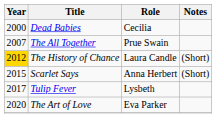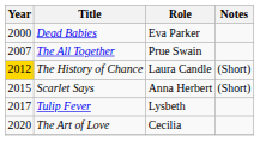Dead Babies | Role: Cecilia -> Eva Parker
The Art of Love | Role: Eva Parker -> Cecilia
